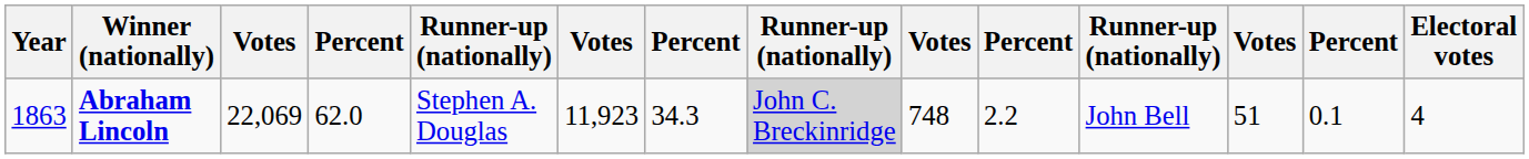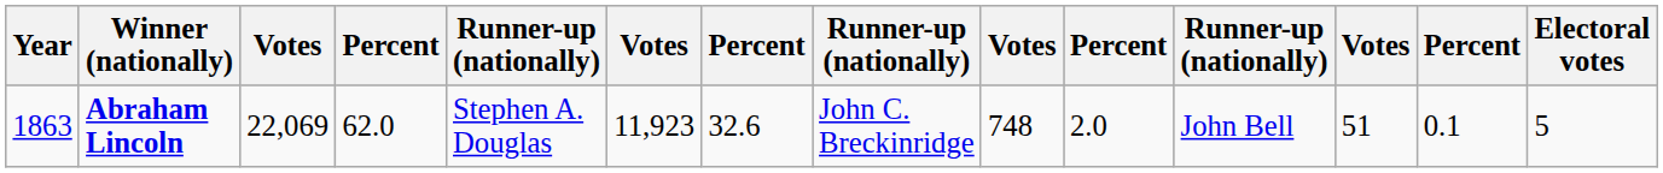Abraham Lincoln | column 7: 34.3 -> 32.6
Abraham Lincoln | column 8: lightgrey background -> no background
Abraham Lincoln | column 10: 2.2 -> 2.0
Abraham Lincoln | Electoral votes: 4 -> 5
